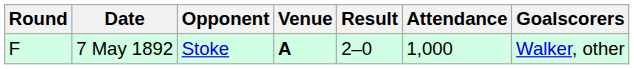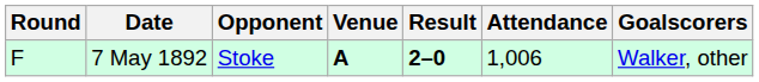7 May 1892 | Result: normal -> bold
7 May 1892 | Attendance: 1,000 -> 1,006
